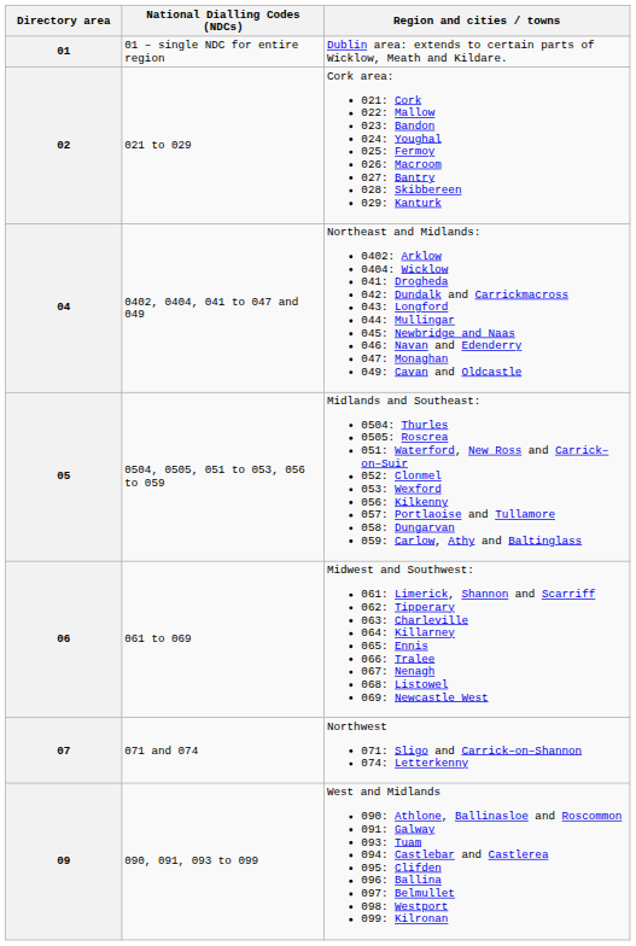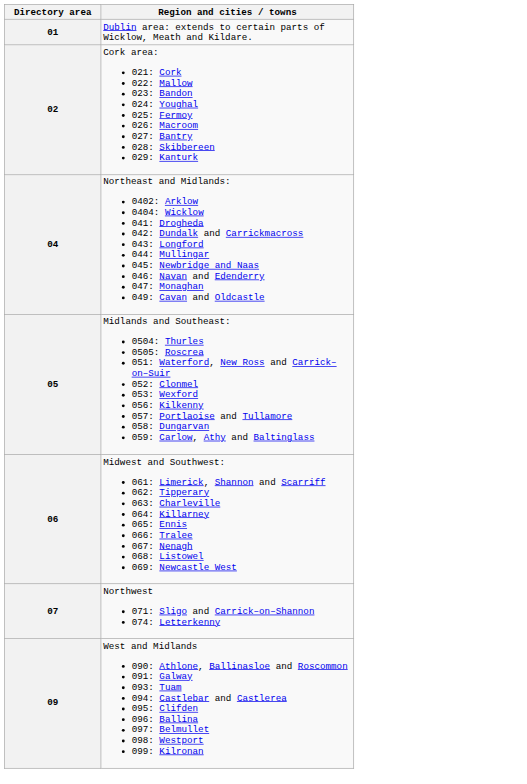- column: National Dialling Codes (NDCs) | 01 – single NDC for entire region | 021 to 029 | 0402, 0404, 041 to 047 and 049 | 0504, 0505, 051 to 053, 056 to 059 | 061 to 069 | 071 and 074 | 090, 091, 093 to 099
